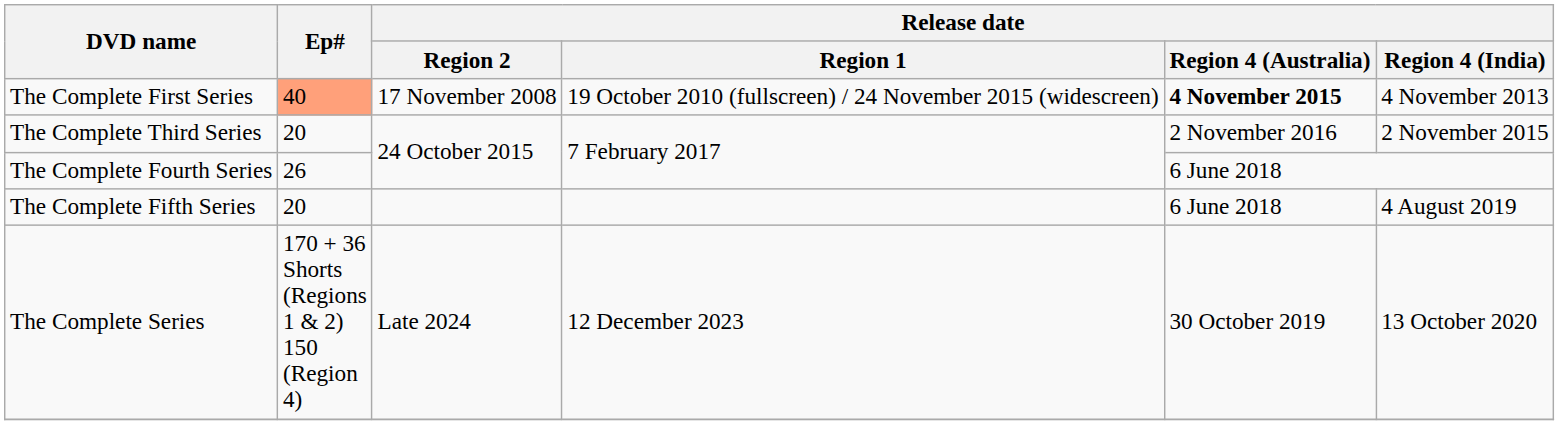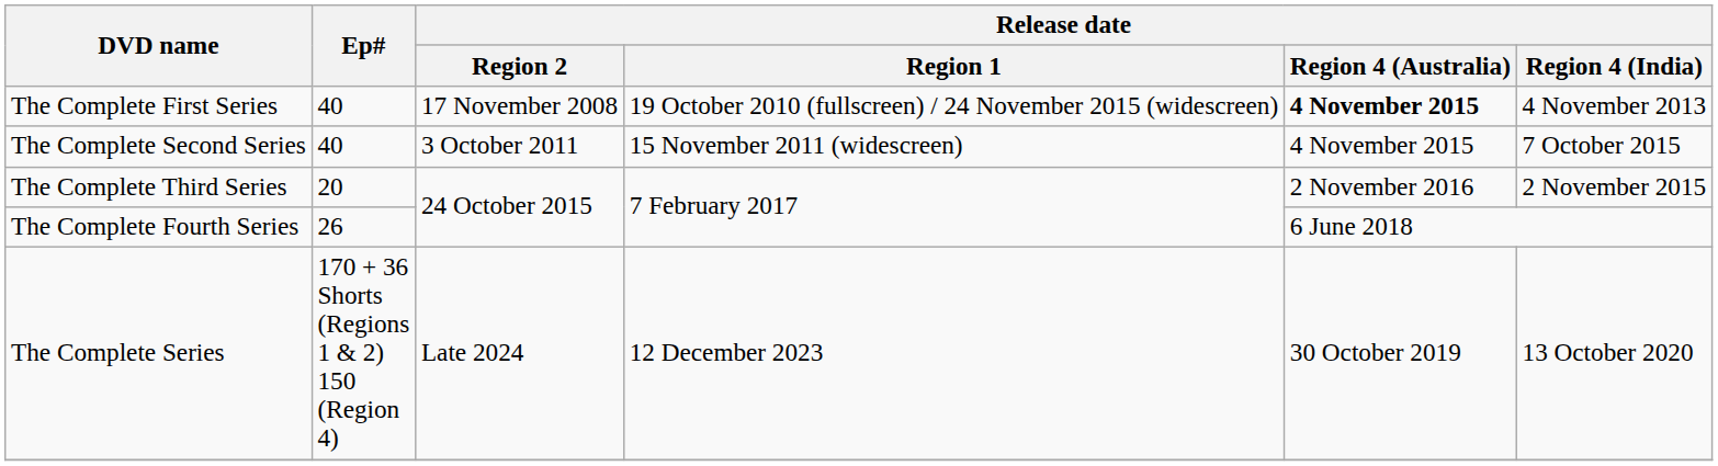The Complete First Series | Ep#: lightsalmon background -> no background
+ row: The Complete Second Series | 40 | 3 October 2011 | 15 November 2011 (widescreen) | 4 November 2015 | 7 October 2015
- row: The Complete Fifth Series | 20 | 6 June 2018 | 4 August 2019
